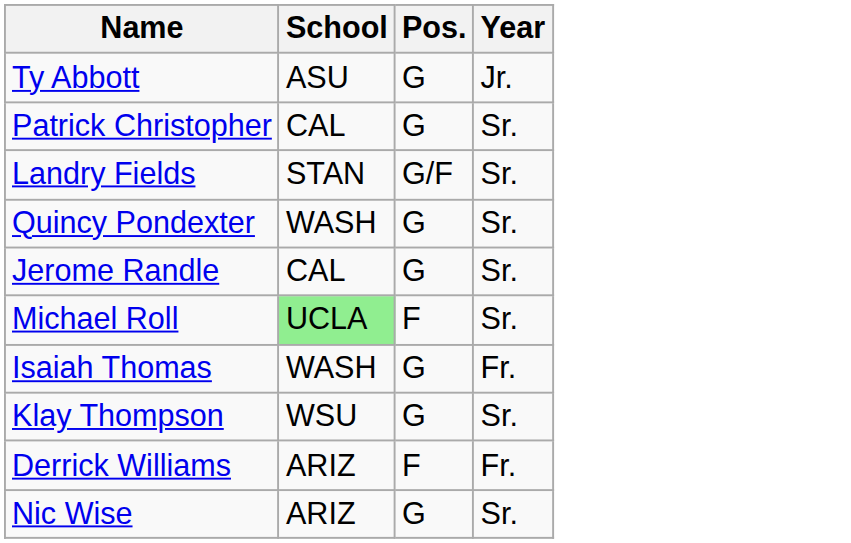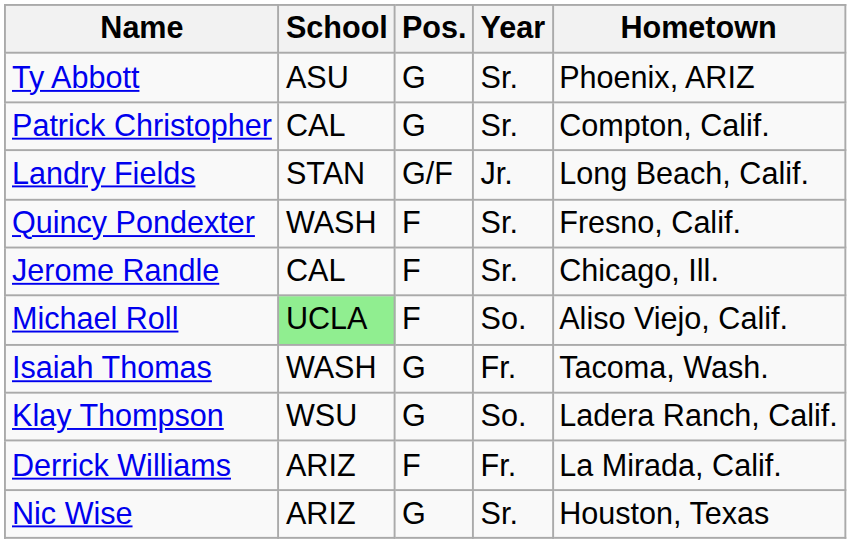+ column: Hometown | Phoenix, ARIZ | Compton, Calif. | Long Beach, Calif. | Fresno, Calif. | Chicago, Ill. | Aliso Viejo, Calif. | Tacoma, Wash. | Ladera Ranch, Calif. | La Mirada, Calif. | Houston, Texas
Ty Abbott | Year: Jr. -> Sr.
Landry Fields | Year: Sr. -> Jr.
Quincy Pondexter | Pos.: G -> F
Jerome Randle | Pos.: G -> F
Michael Roll | Year: Sr. -> So.
Klay Thompson | Year: Sr. -> So.
